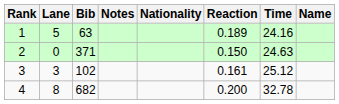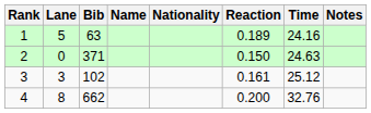columns swapped: Name <-> Notes
4 | Bib: 682 -> 662
4 | Time: 32.78 -> 32.76
